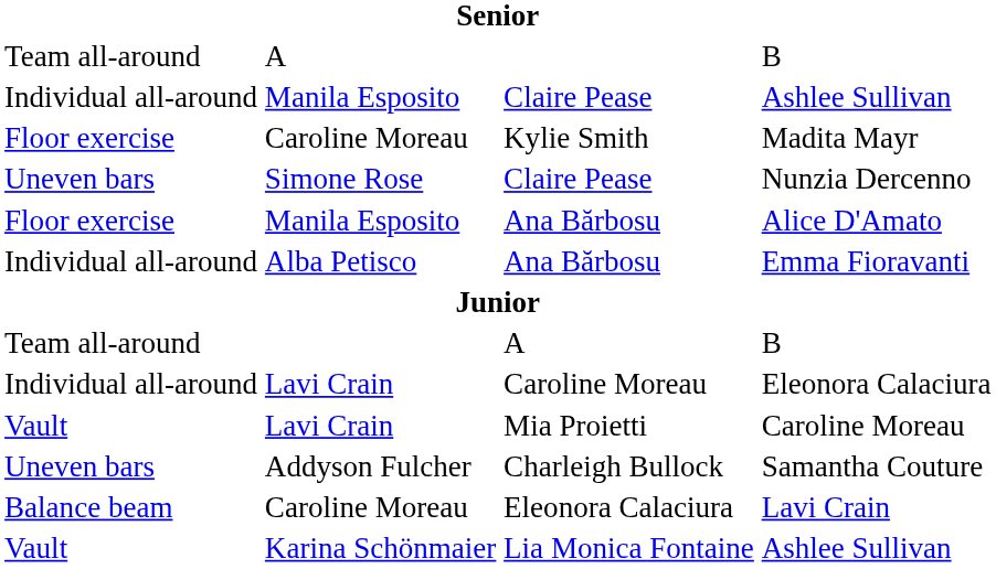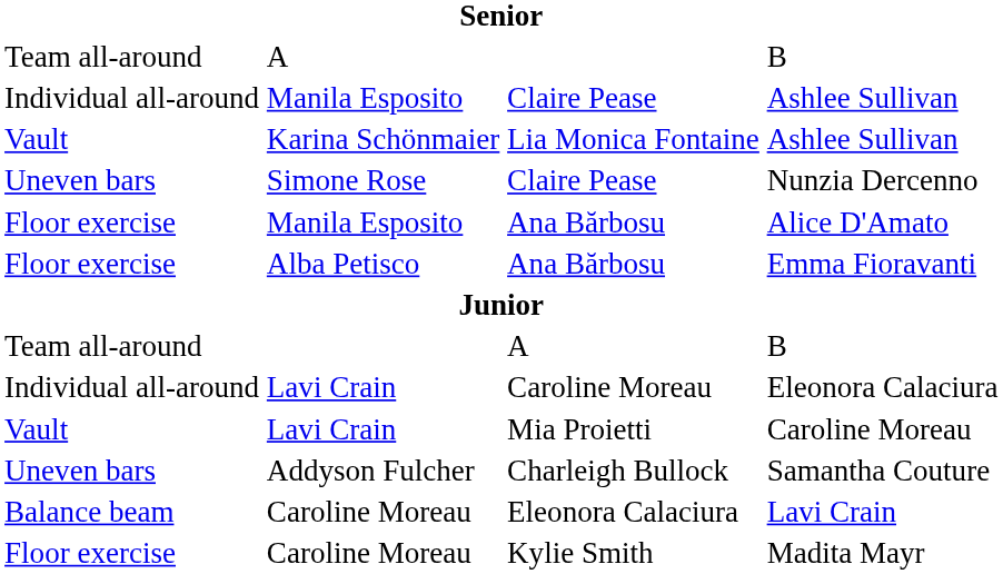rows swapped: Lia Monica Fontaine <-> Kylie Smith
Ana Bărbosu / Emma Fioravanti | column 1: Individual all-around -> Floor exercise
